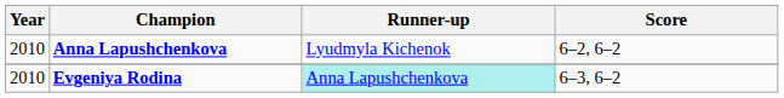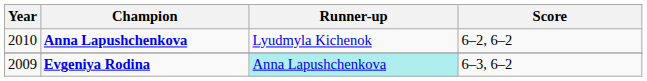Evgeniya Rodina | Year: 2010 -> 2009
